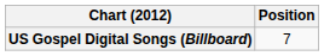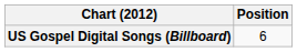US Gospel Digital Songs (Billboard) | Position: 7 -> 6
